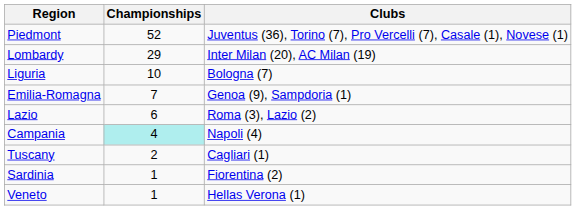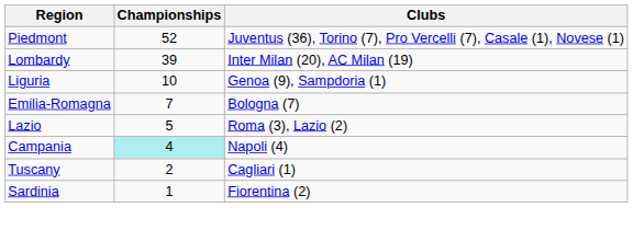Lombardy | Championships: 29 -> 39
Liguria | Clubs: Bologna (7) -> Genoa (9), Sampdoria (1)
Emilia-Romagna | Clubs: Genoa (9), Sampdoria (1) -> Bologna (7)
Lazio | Championships: 6 -> 5
- row: Veneto | 1 | Hellas Verona (1)
